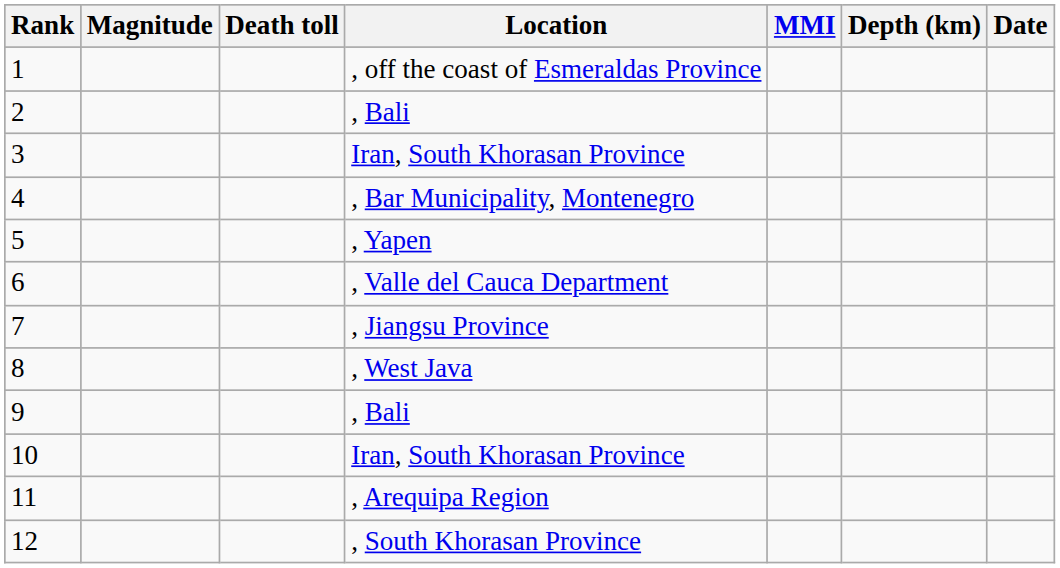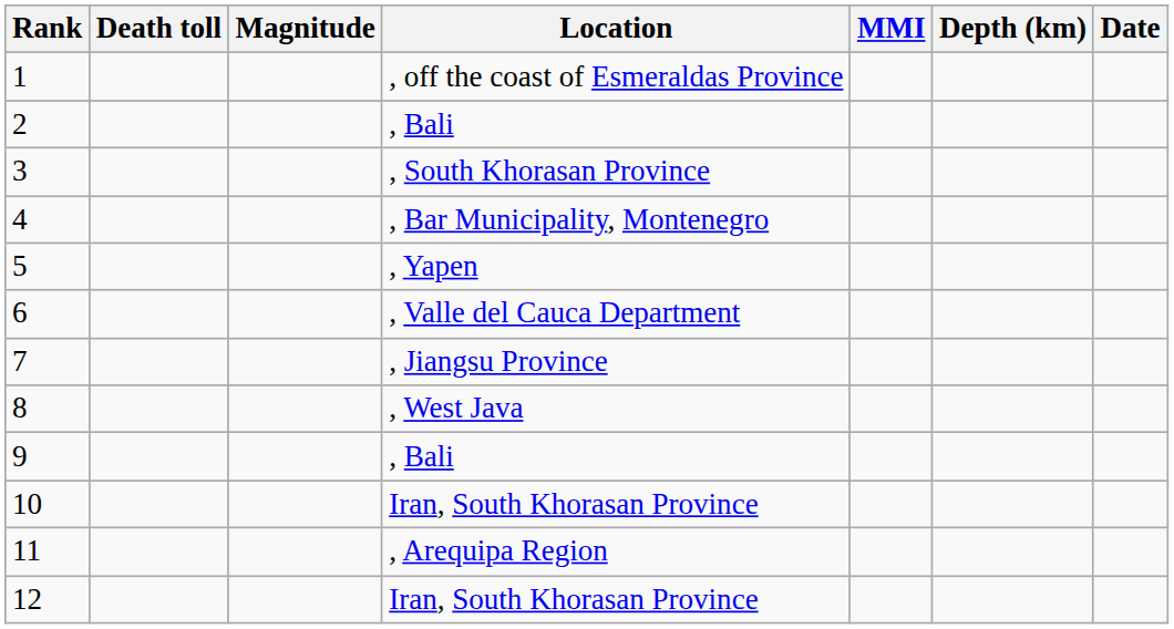columns swapped: Death toll <-> Magnitude
3 | Location: Iran, South Khorasan Province -> , South Khorasan Province
12 | Location: , South Khorasan Province -> Iran, South Khorasan Province
